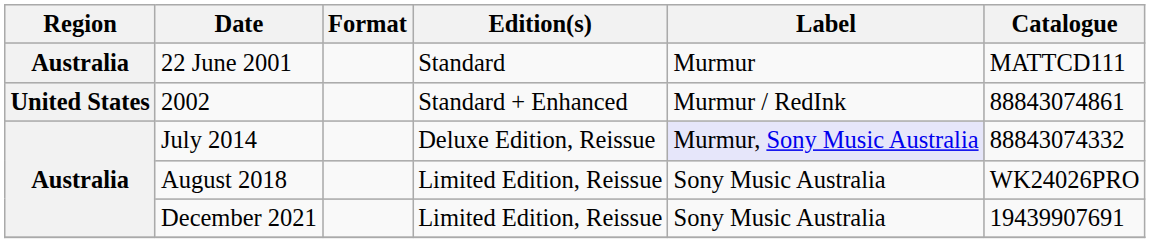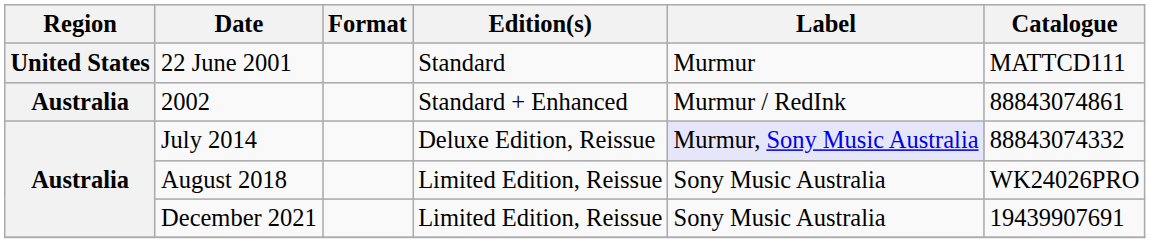22 June 2001 | Region: Australia -> United States
2002 | Region: United States -> Australia
